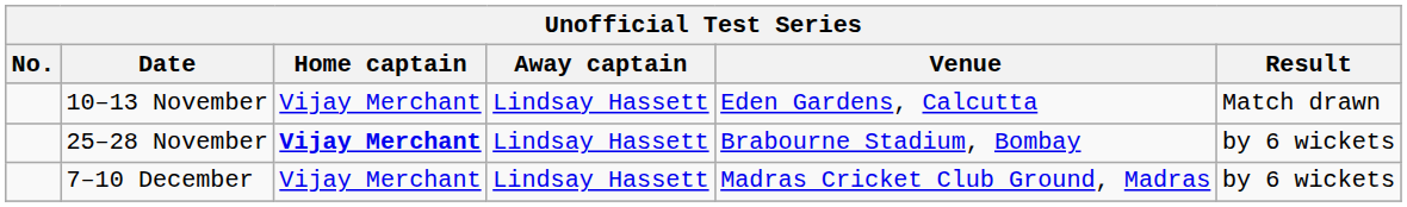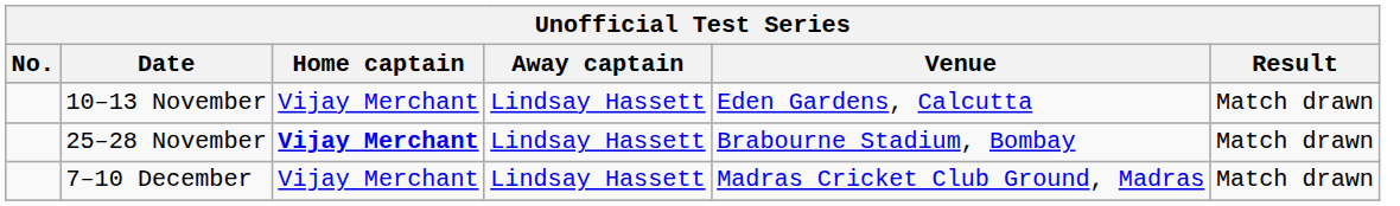25–28 November | Result: by 6 wickets -> Match drawn
7–10 December | Result: by 6 wickets -> Match drawn
